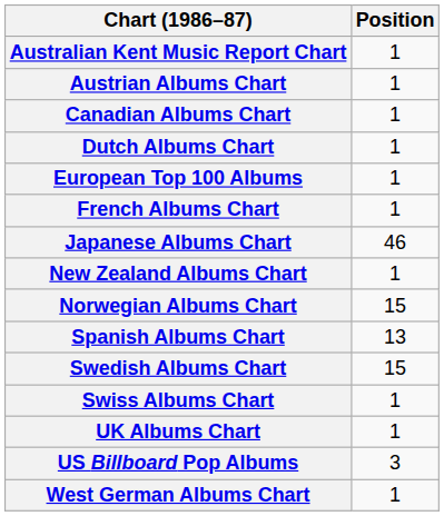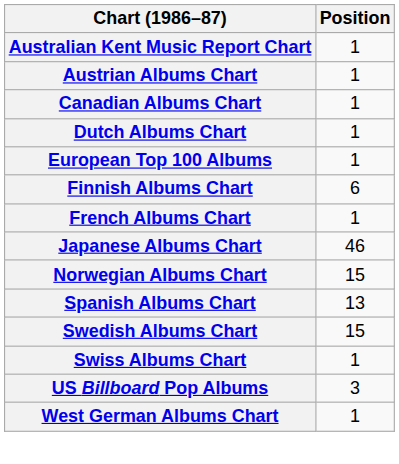+ row: Finnish Albums Chart | 6
- row: New Zealand Albums Chart | 1
- row: UK Albums Chart | 1
